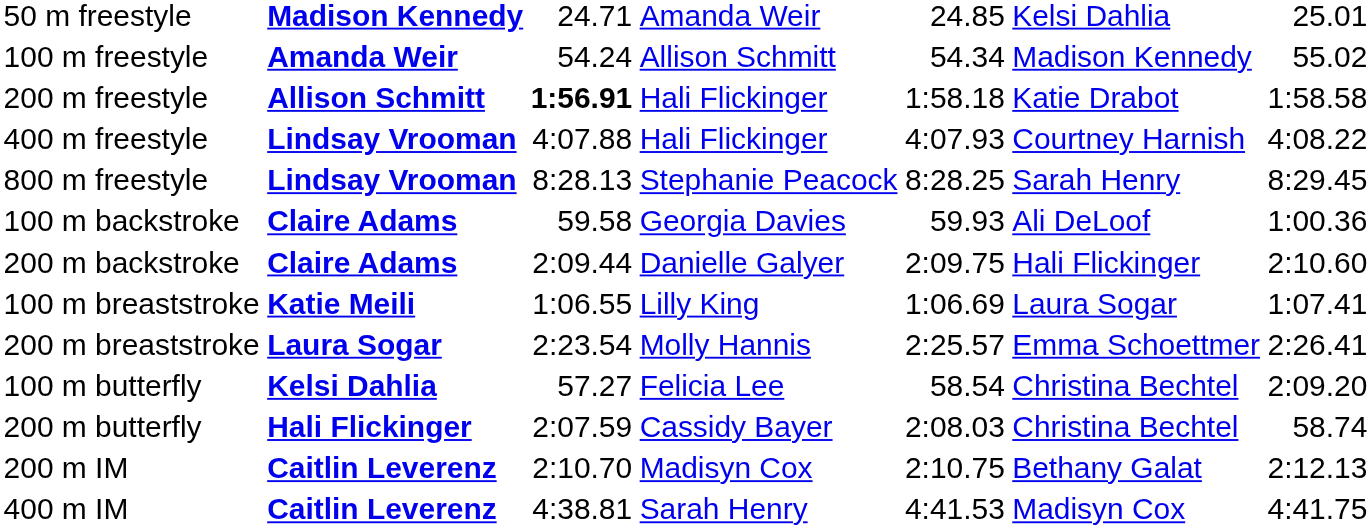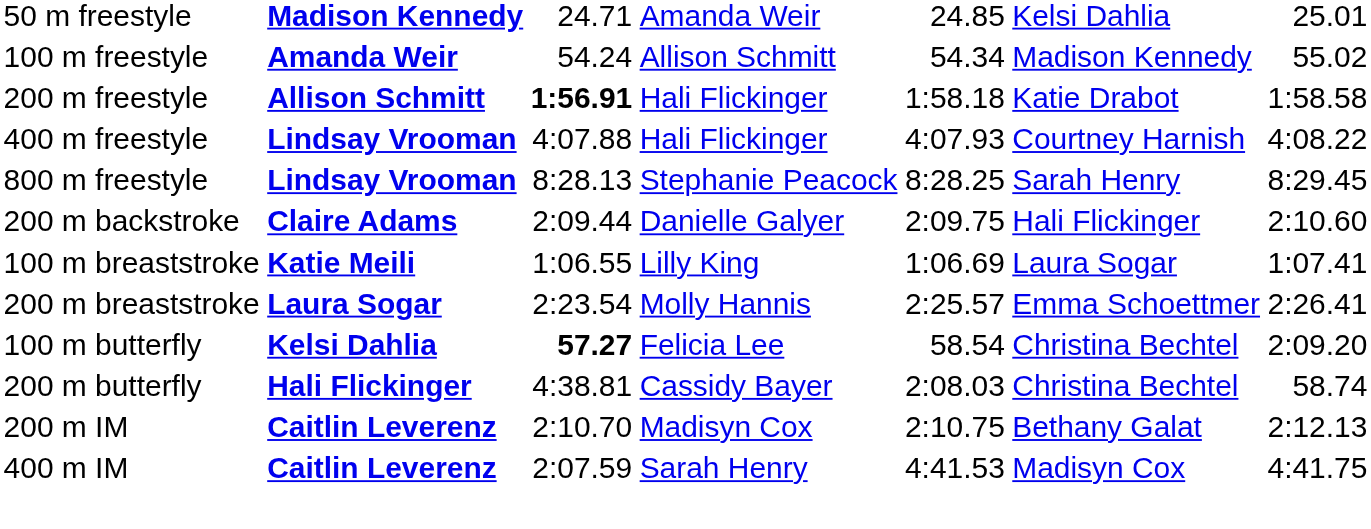- row: 100 m backstroke | Claire Adams | 59.58 | Georgia Davies | 59.93 | Ali DeLoof | 1:00.36
100 m butterfly | column 3: normal -> bold
200 m butterfly | column 3: 2:07.59 -> 4:38.81
400 m IM | column 3: 4:38.81 -> 2:07.59
